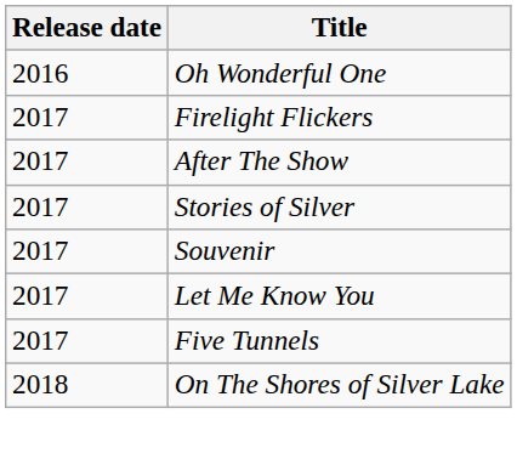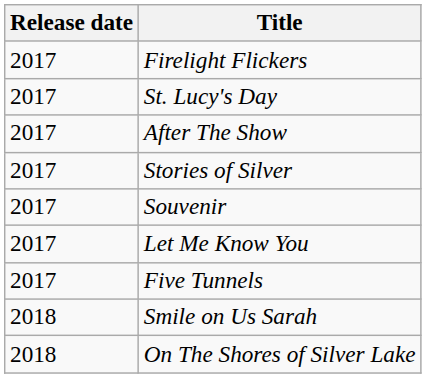- row: 2016 | Oh Wonderful One
+ row: 2017 | St. Lucy's Day
+ row: 2018 | Smile on Us Sarah
